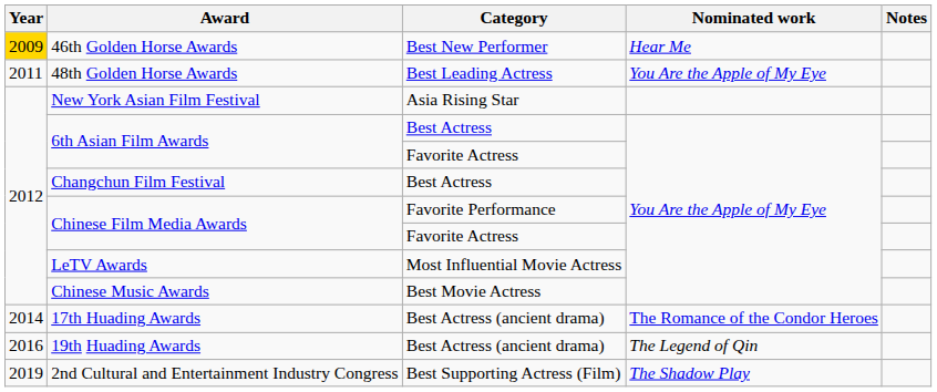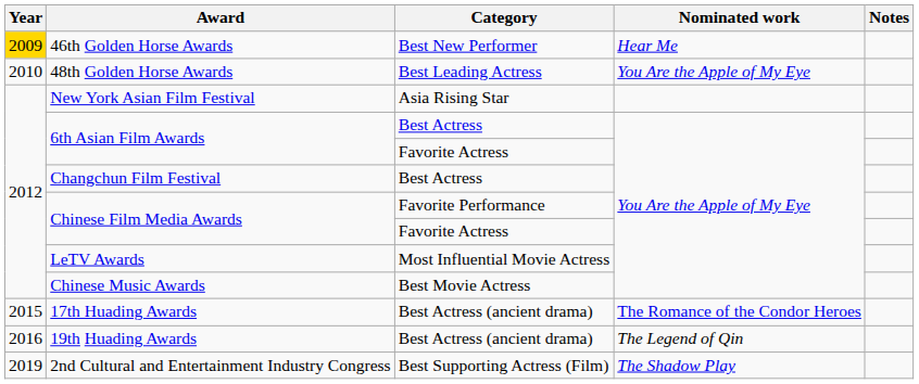48th Golden Horse Awards | Year: 2011 -> 2010
17th Huading Awards | Year: 2014 -> 2015
